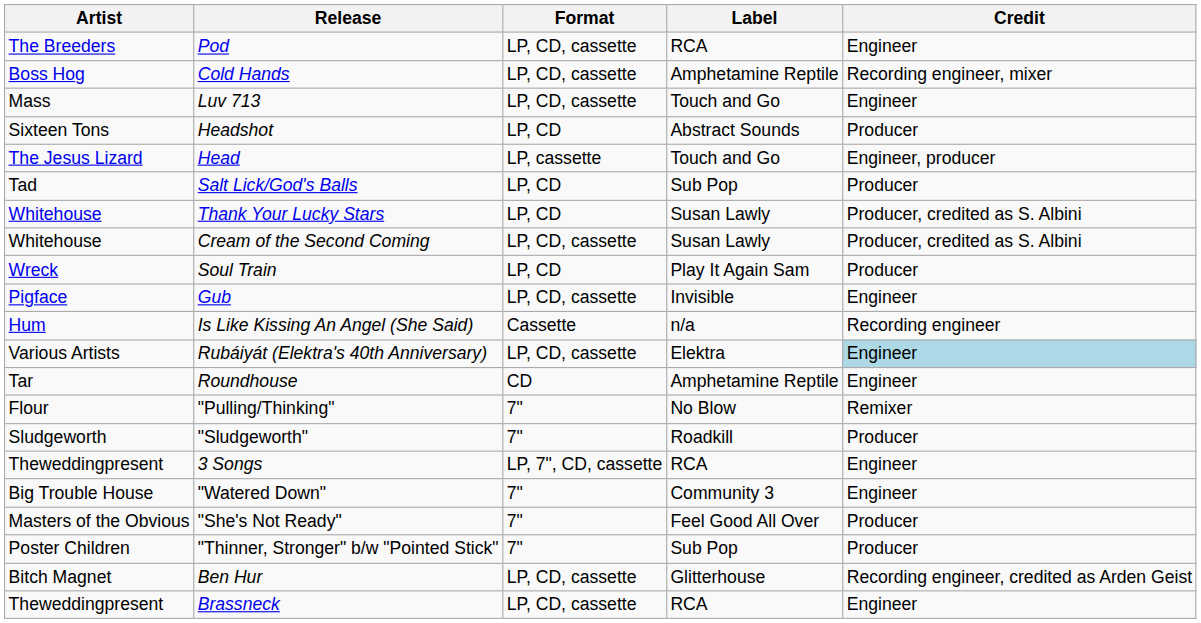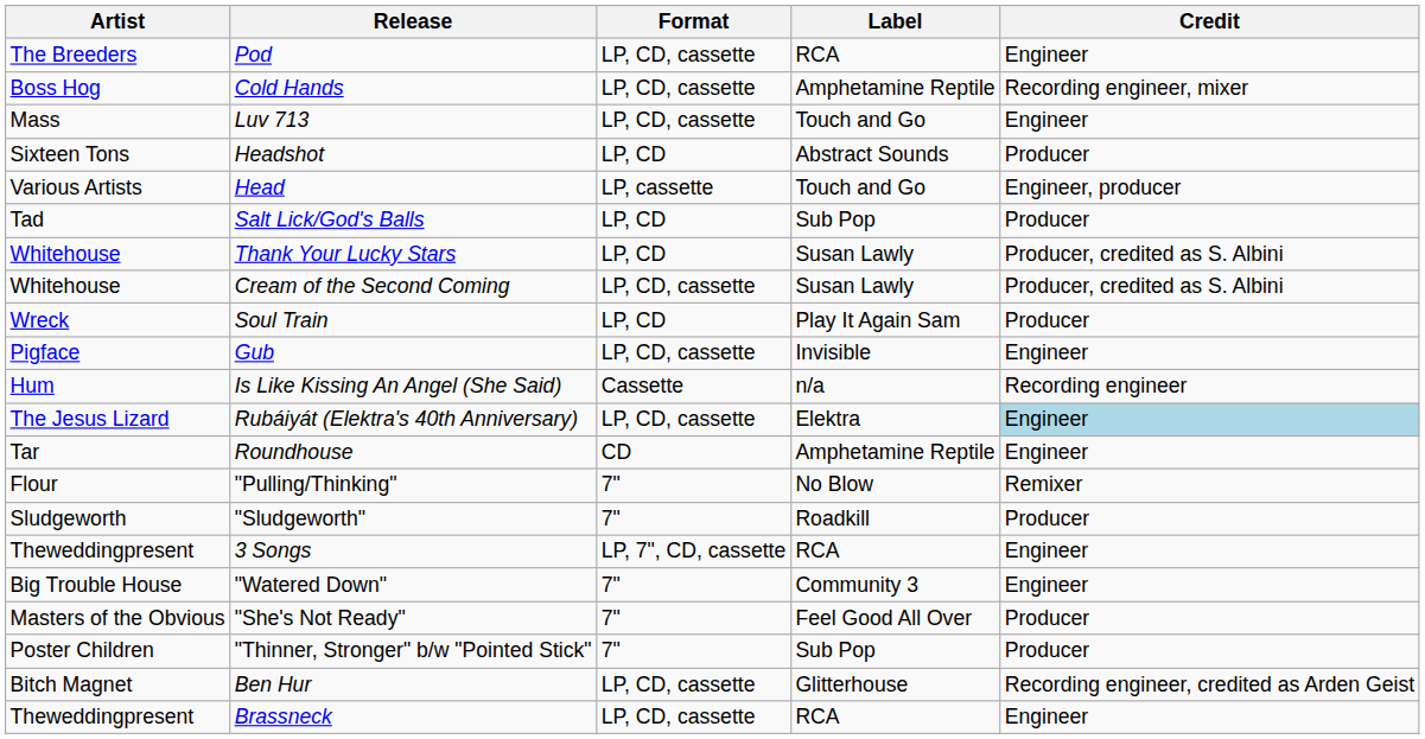Head | Artist: The Jesus Lizard -> Various Artists
Rubáiyát (Elektra's 40th Anniversary) | Artist: Various Artists -> The Jesus Lizard
